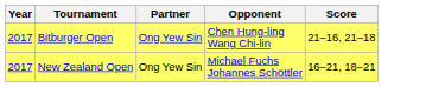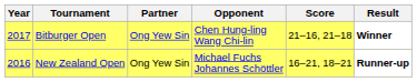+ column: Result | Winner | Runner-up
New Zealand Open | Year: 2017 -> 2016
